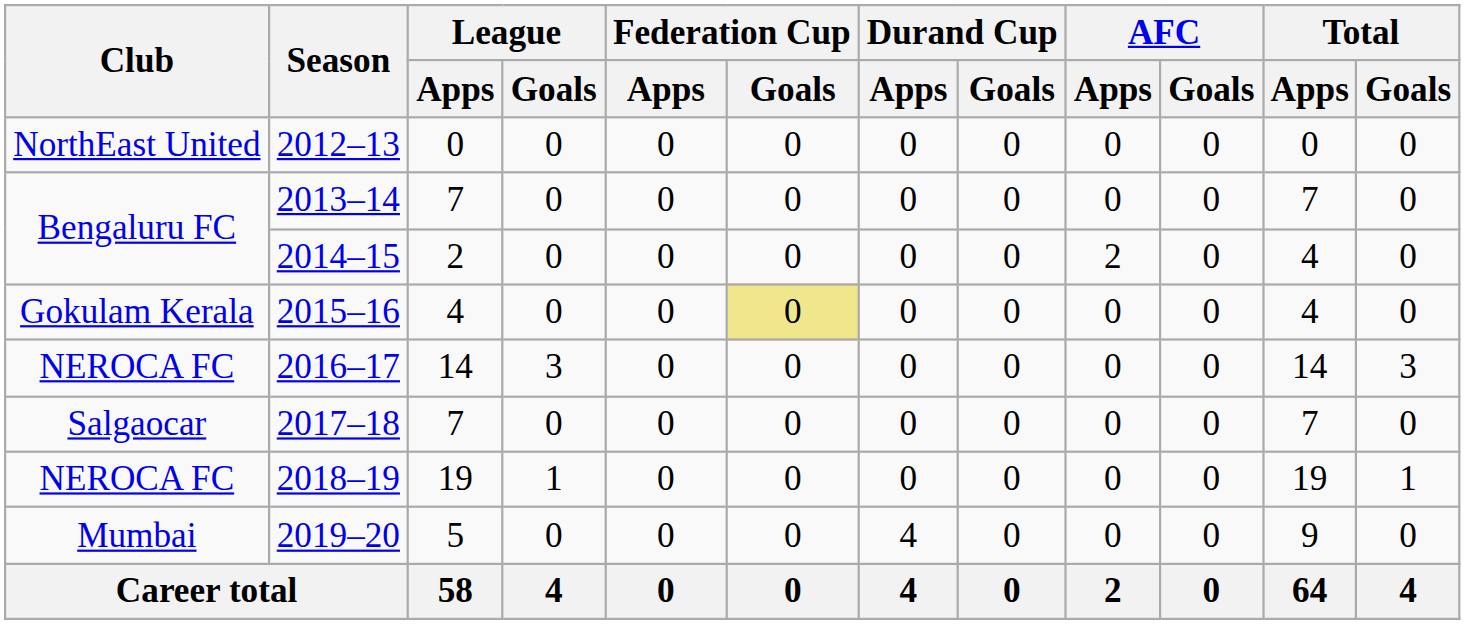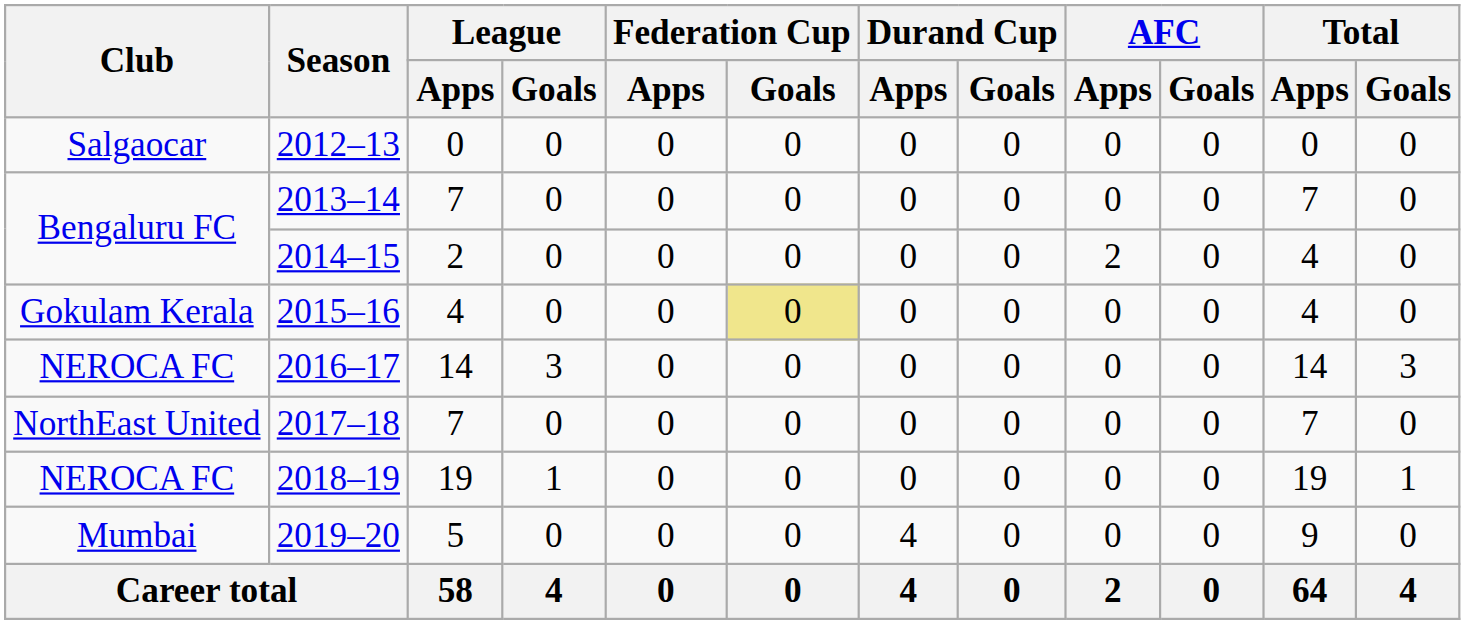2012–13 | Club: NorthEast United -> Salgaocar
2017–18 | Club: Salgaocar -> NorthEast United
